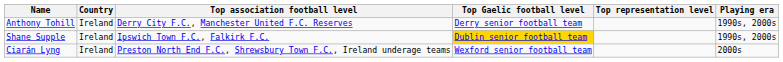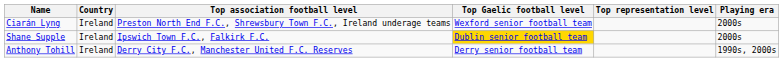rows swapped: Ciarán Lyng <-> Anthony Tohill
Shane Supple | Playing era: 1990s, 2000s -> 2000s
